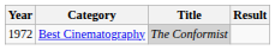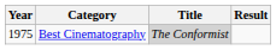Best Cinematography | Year: 1972 -> 1975
